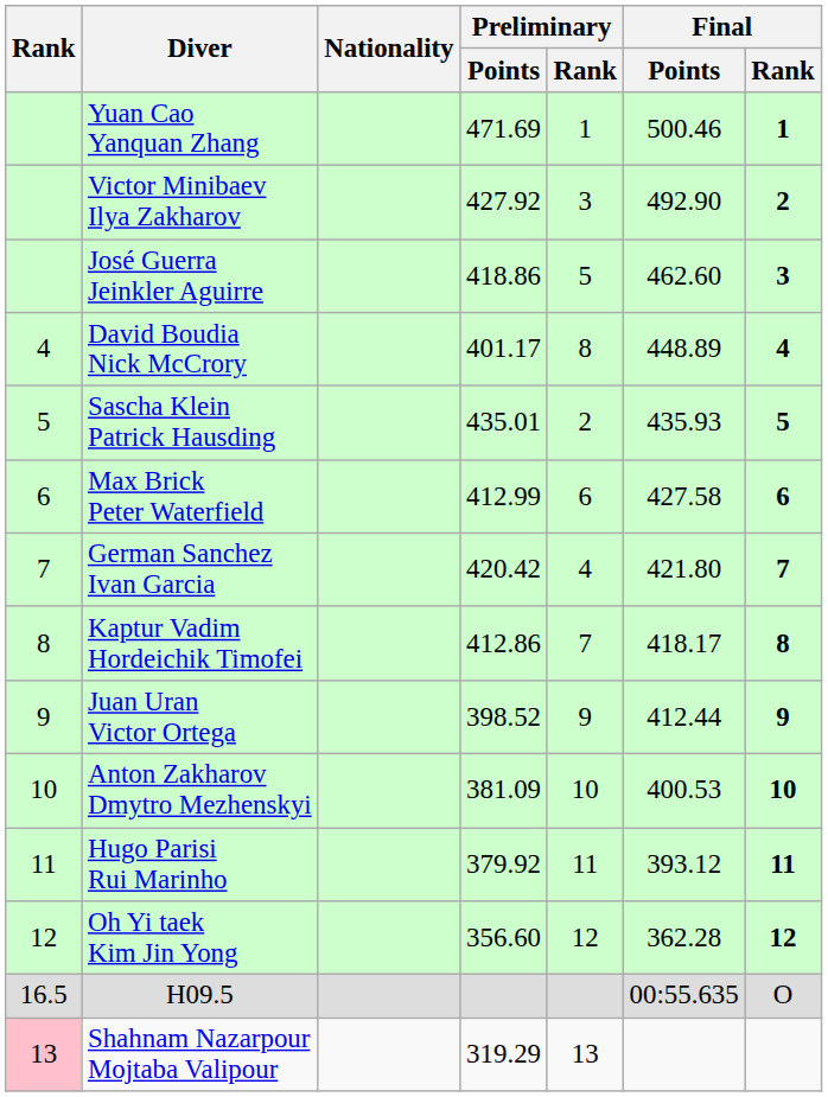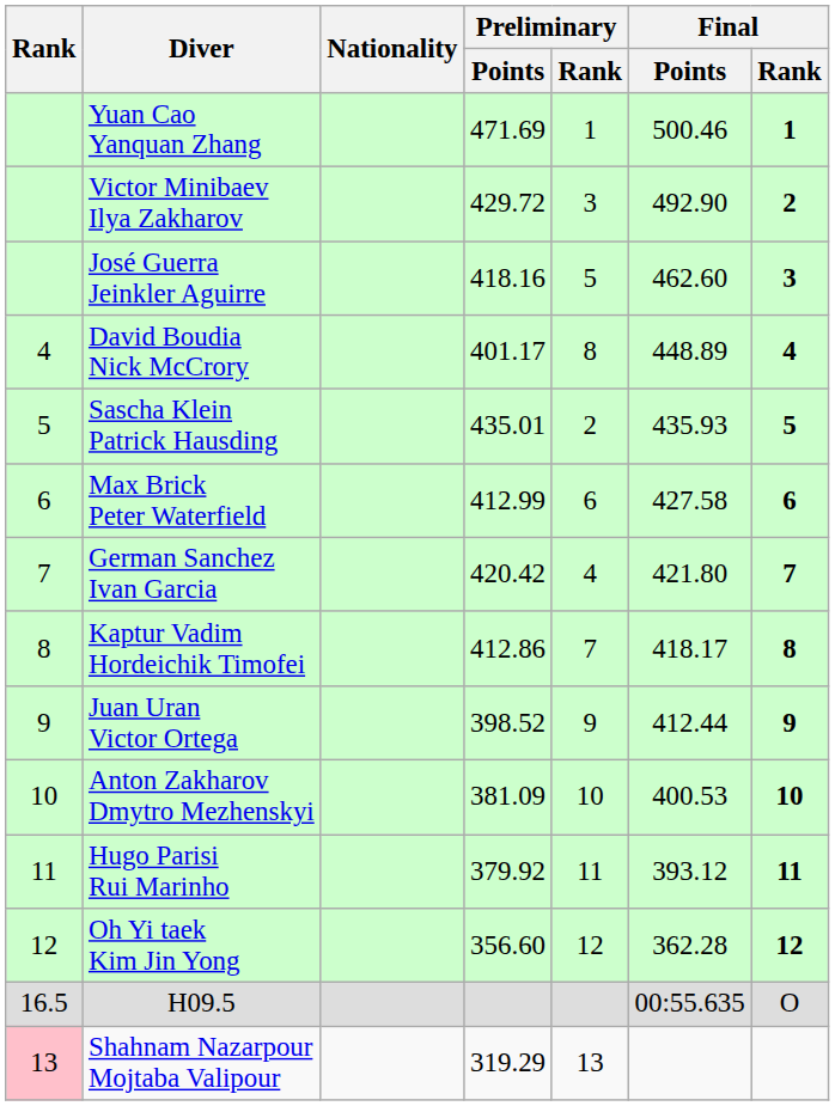Victor Minibaev Ilya Zakharov | Preliminary / Points: 427.92 -> 429.72
José Guerra Jeinkler Aguirre | Preliminary / Points: 418.86 -> 418.16
